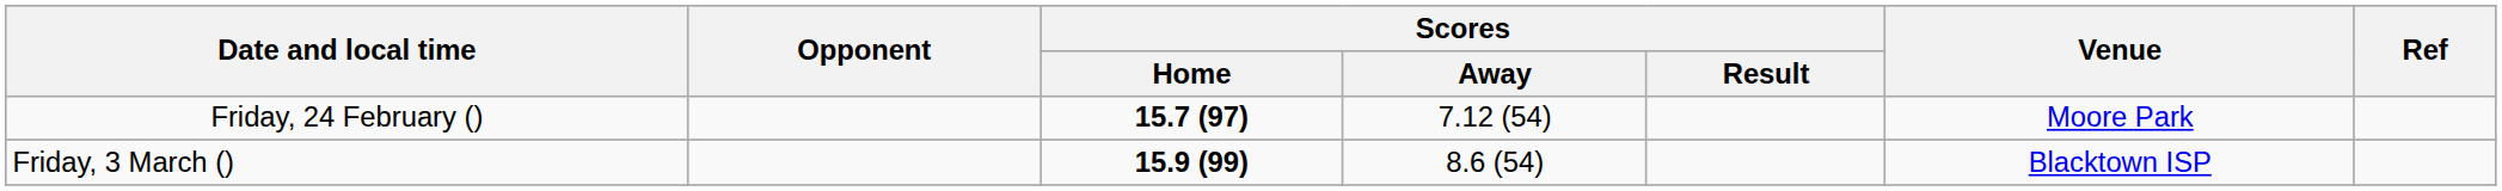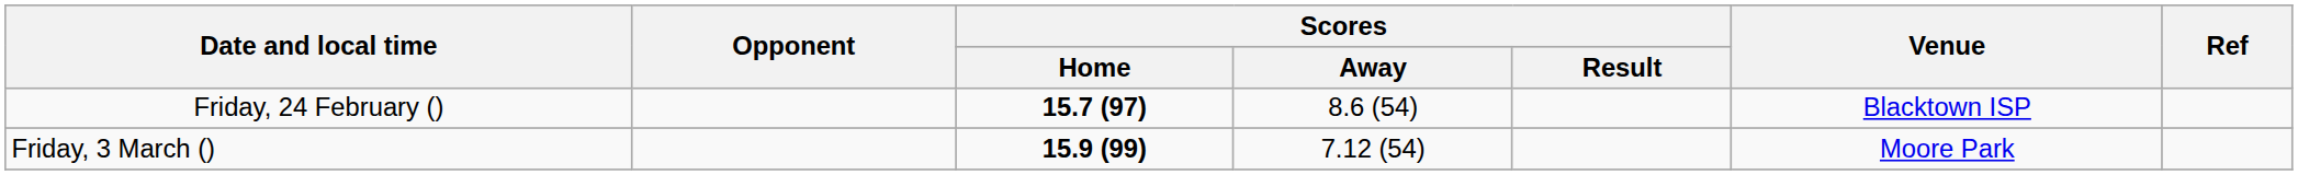Friday, 24 February () | Scores / Away: 7.12 (54) -> 8.6 (54)
Friday, 24 February () | Venue: Moore Park -> Blacktown ISP
Friday, 3 March () | Scores / Away: 8.6 (54) -> 7.12 (54)
Friday, 3 March () | Venue: Blacktown ISP -> Moore Park
